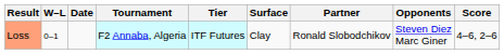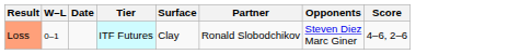- column: Tournament | F2 Annaba, Algeria
